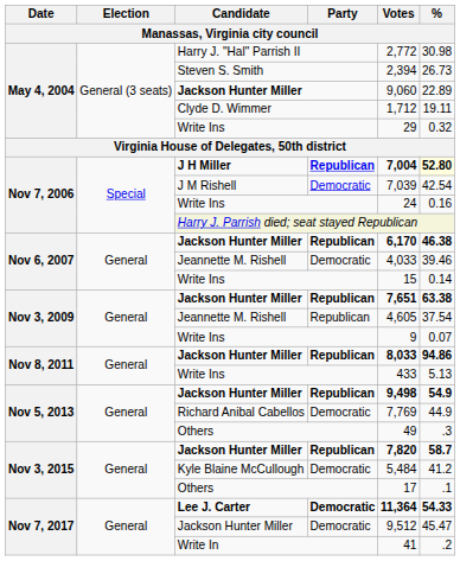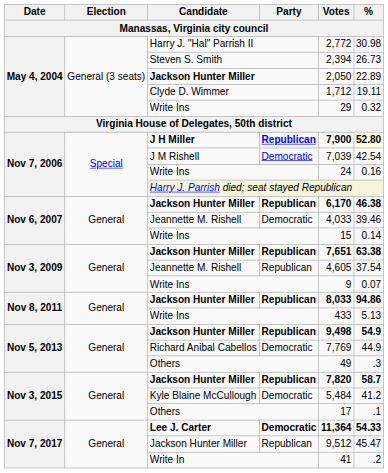May 4, 2004 / Jackson Hunter Miller | Votes: 9,060 -> 2,050
J H Miller | Votes: 7,004 -> 7,900
Nov 7, 2017 / Jackson Hunter Miller | Party: Democratic -> Republican
